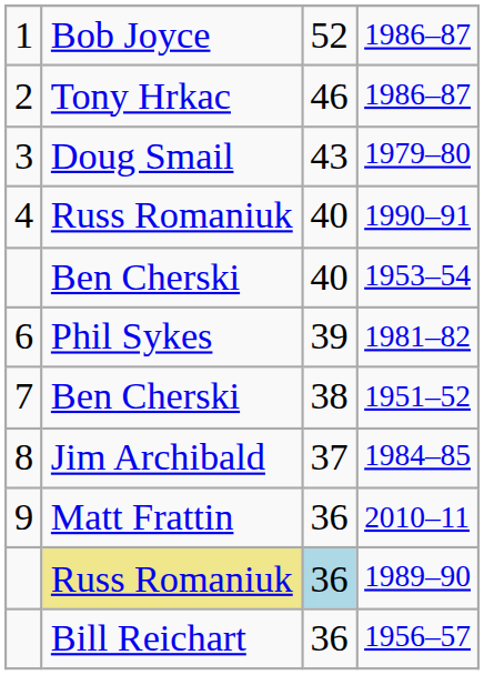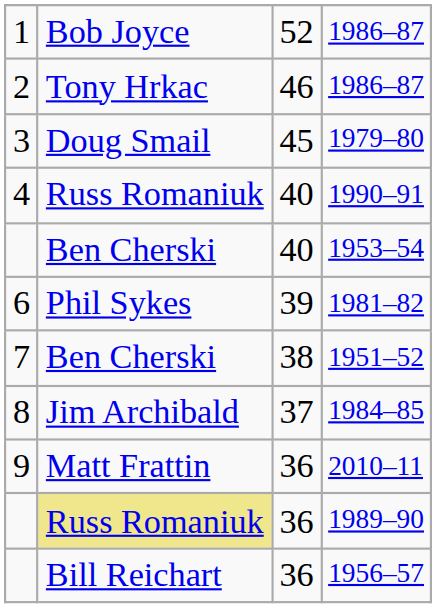1979–80 | column 3: 43 -> 45
1989–90 | column 3: lightblue background -> no background
